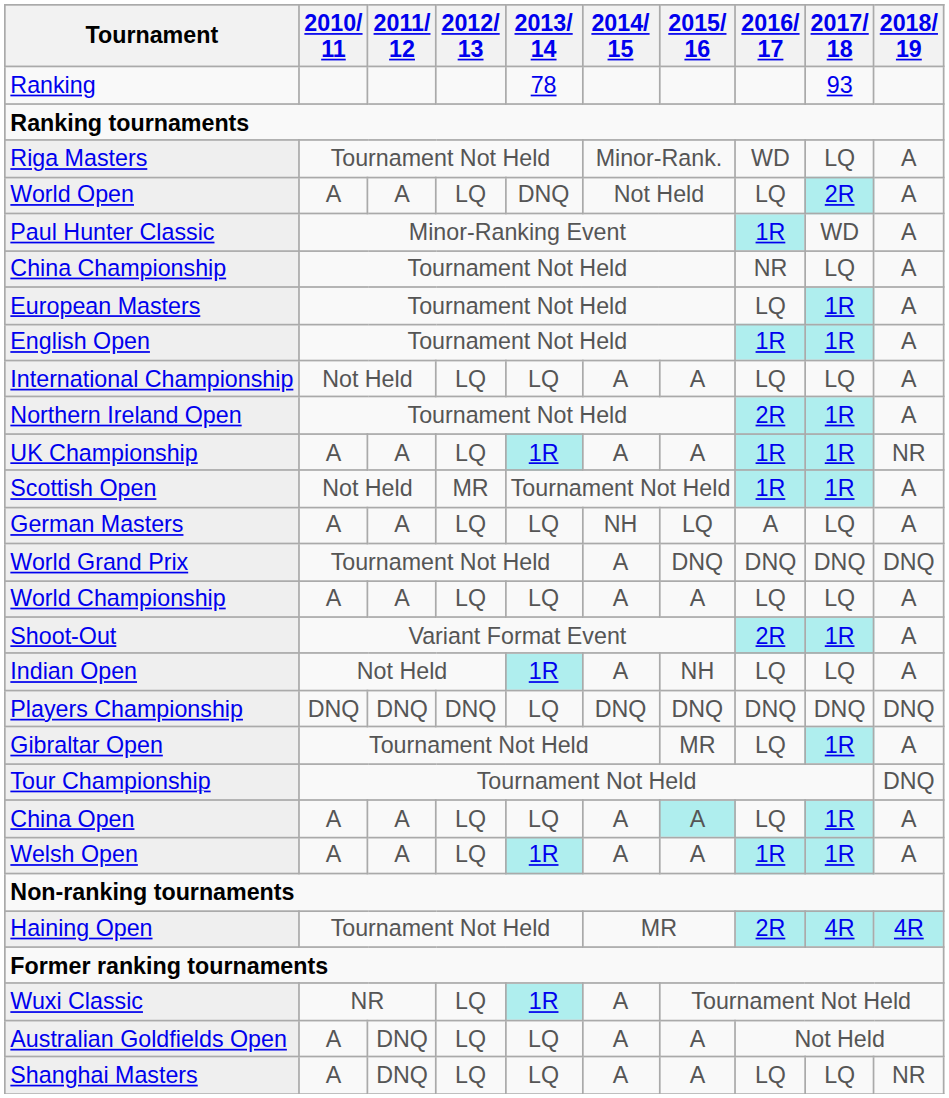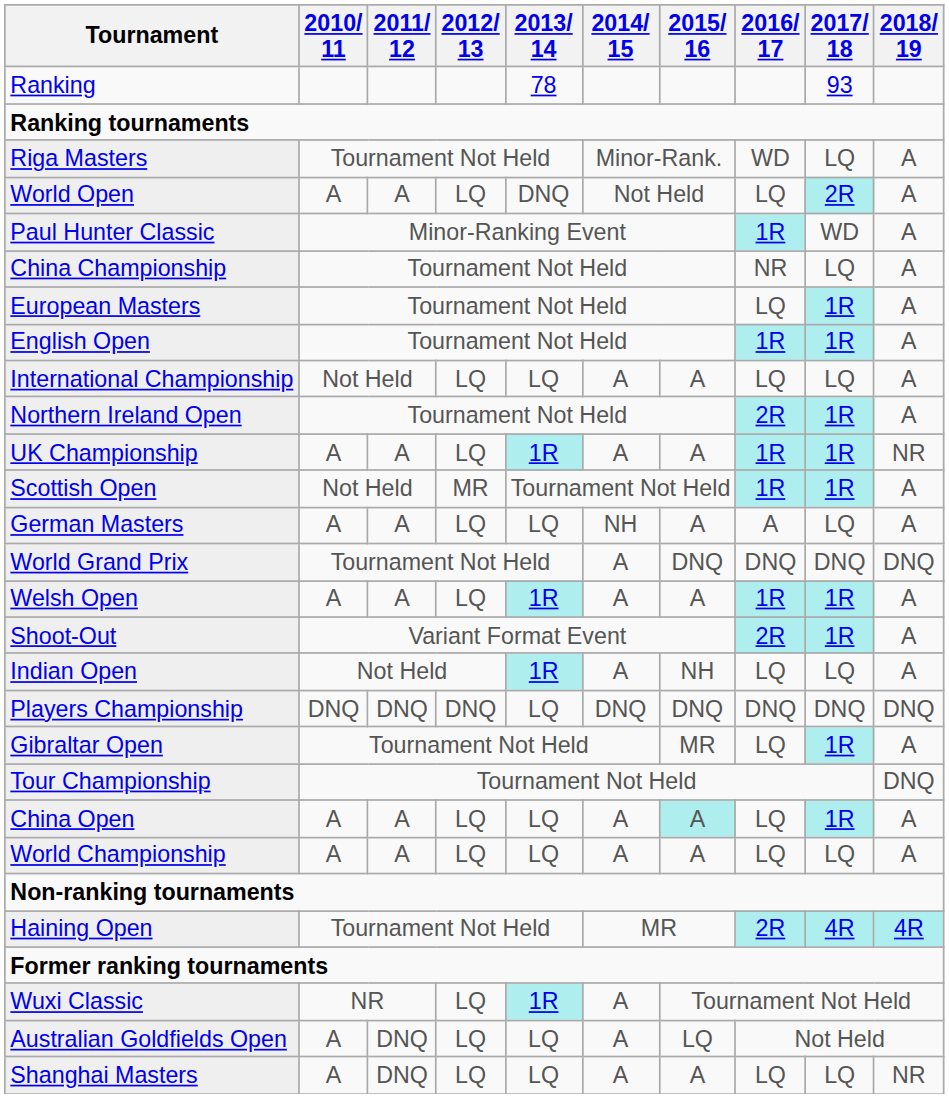German Masters | 2015/ 16: LQ -> A
rows swapped: Welsh Open <-> World Championship
Australian Goldfields Open | 2015/ 16: A -> LQ
